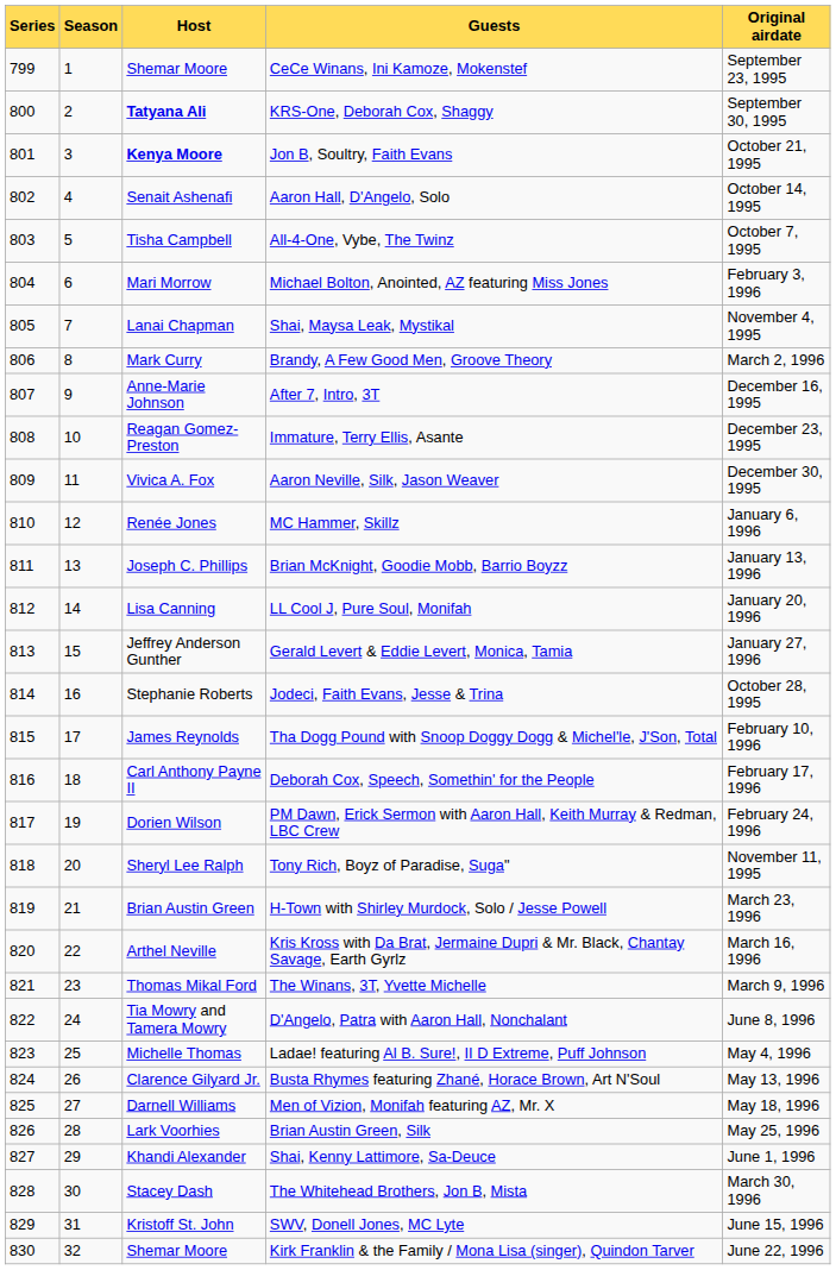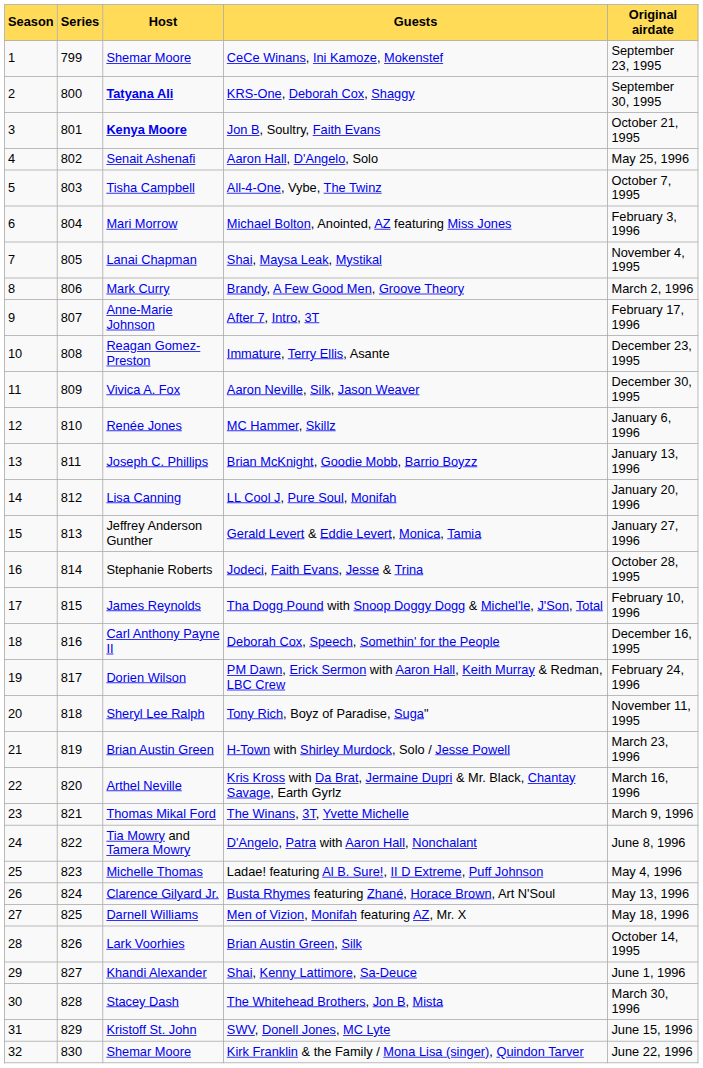columns swapped: Season <-> Series
Aaron Hall, D'Angelo, Solo | Original airdate: October 14, 1995 -> May 25, 1996
After 7, Intro, 3T | Original airdate: December 16, 1995 -> February 17, 1996
Deborah Cox, Speech, Somethin' for the People | Original airdate: February 17, 1996 -> December 16, 1995
Brian Austin Green, Silk | Original airdate: May 25, 1996 -> October 14, 1995
